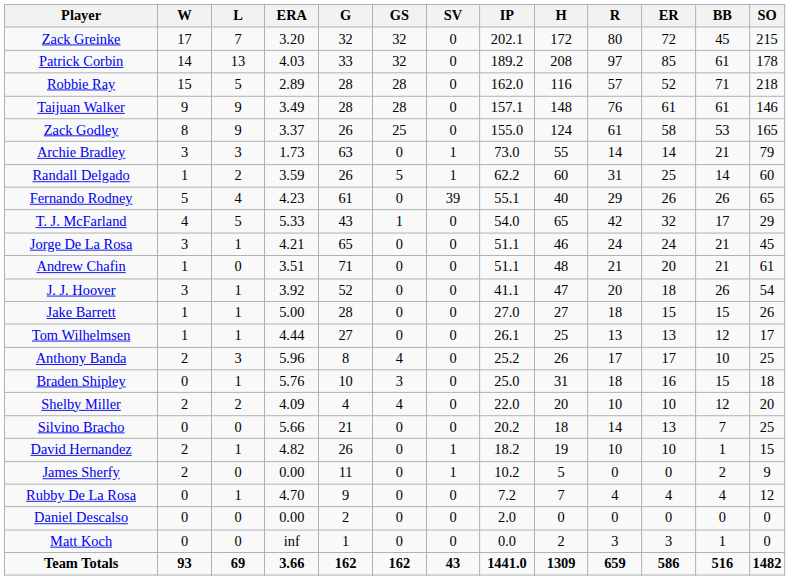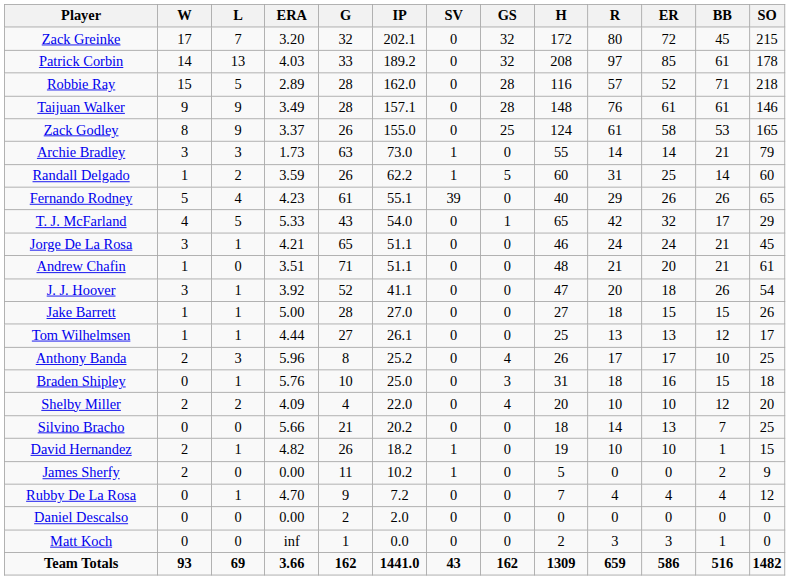columns swapped: GS <-> IP
